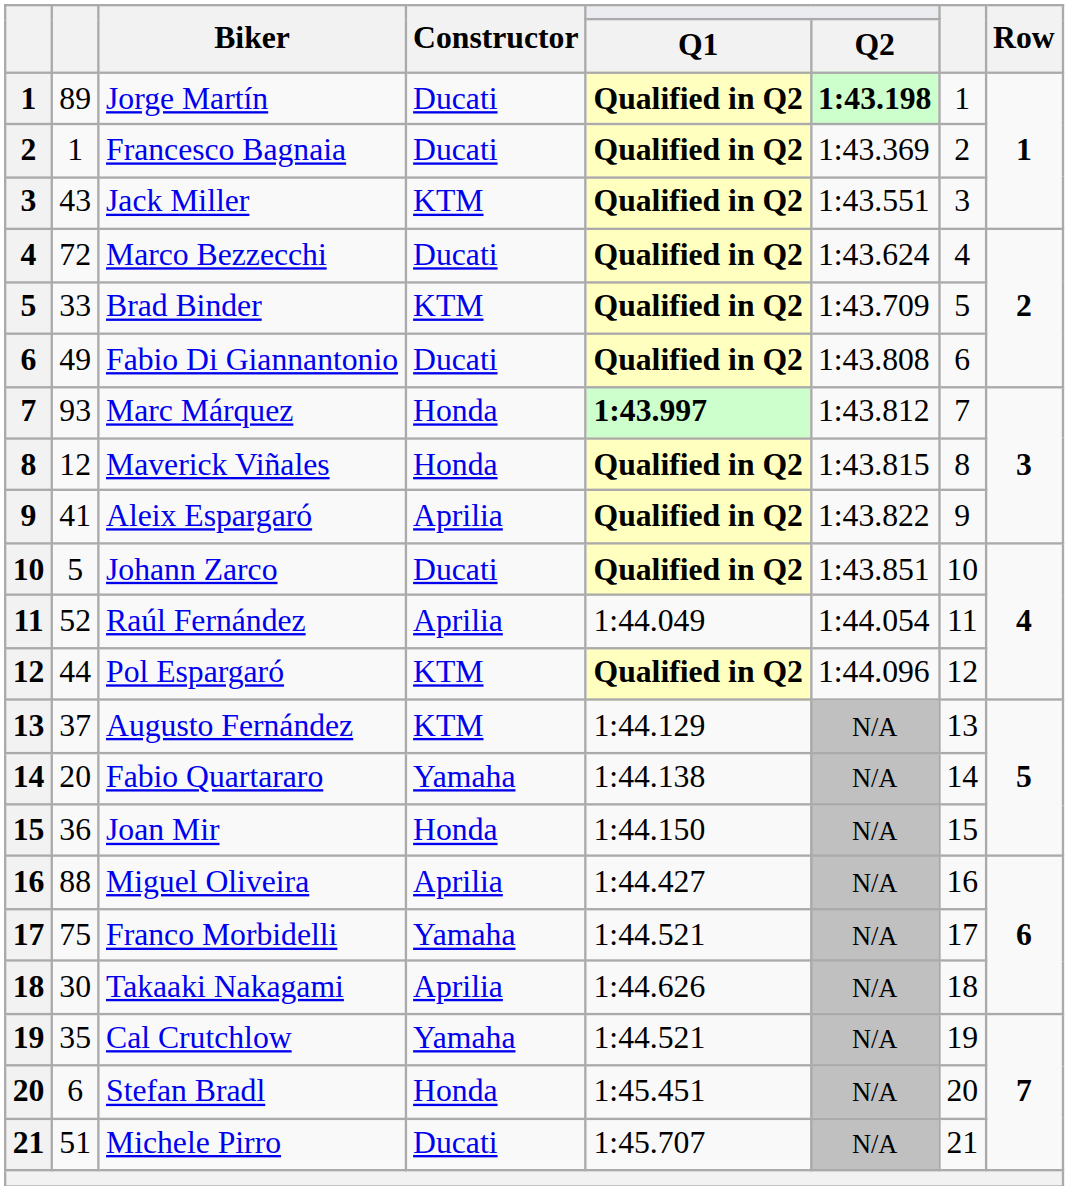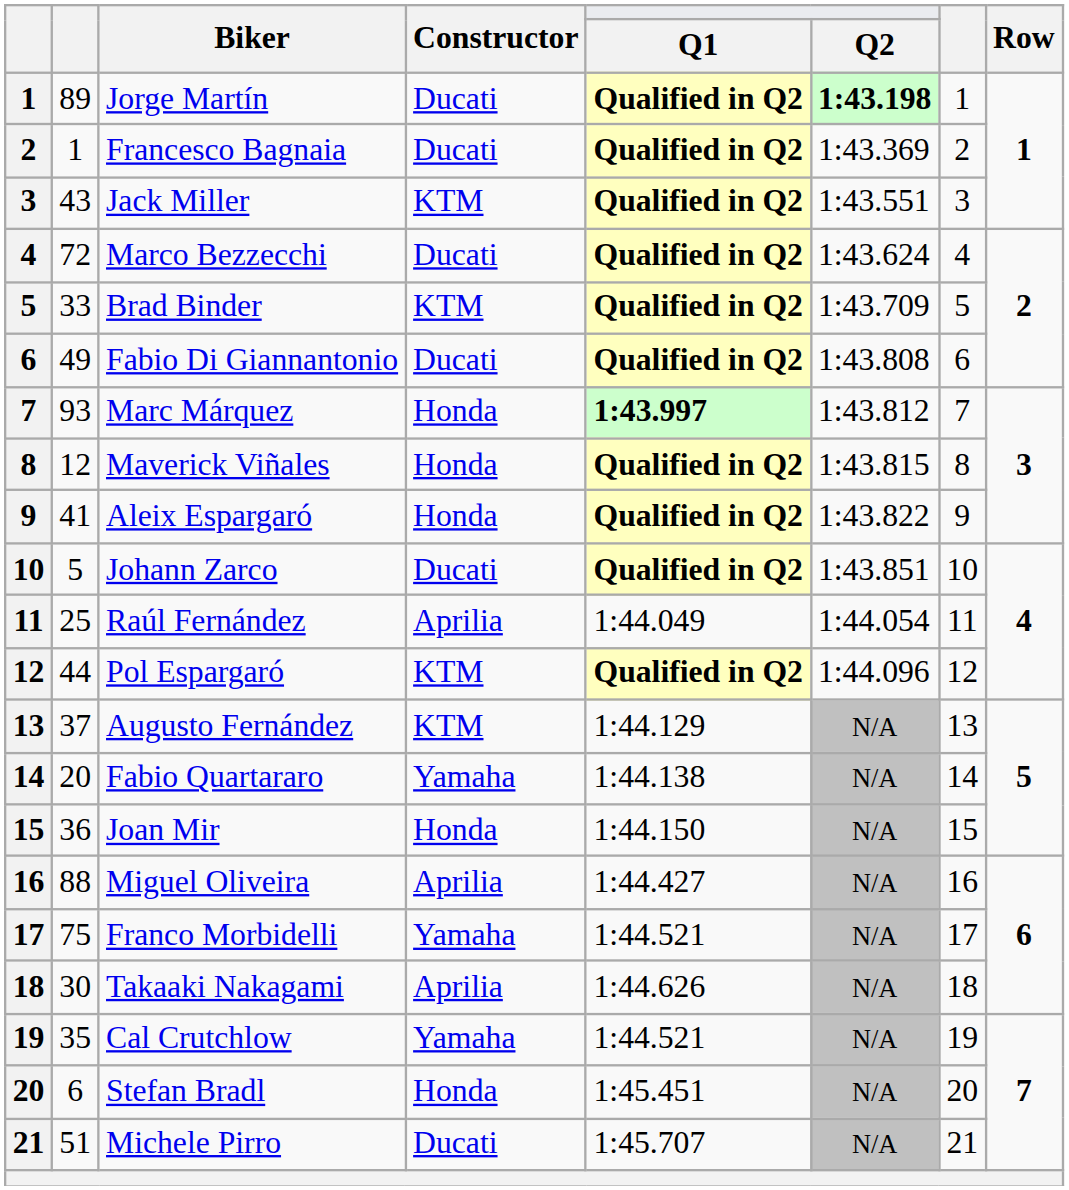Aleix Espargaró | Constructor: Aprilia -> Honda
Raúl Fernández | column 2: 52 -> 25
